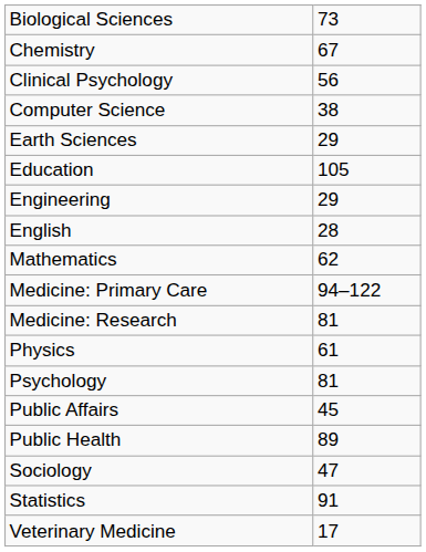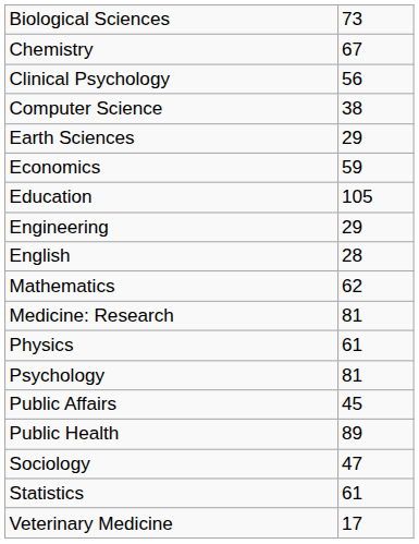+ row: Economics | 59
- row: Medicine: Primary Care | 94–122
Statistics | column 2: 91 -> 61
